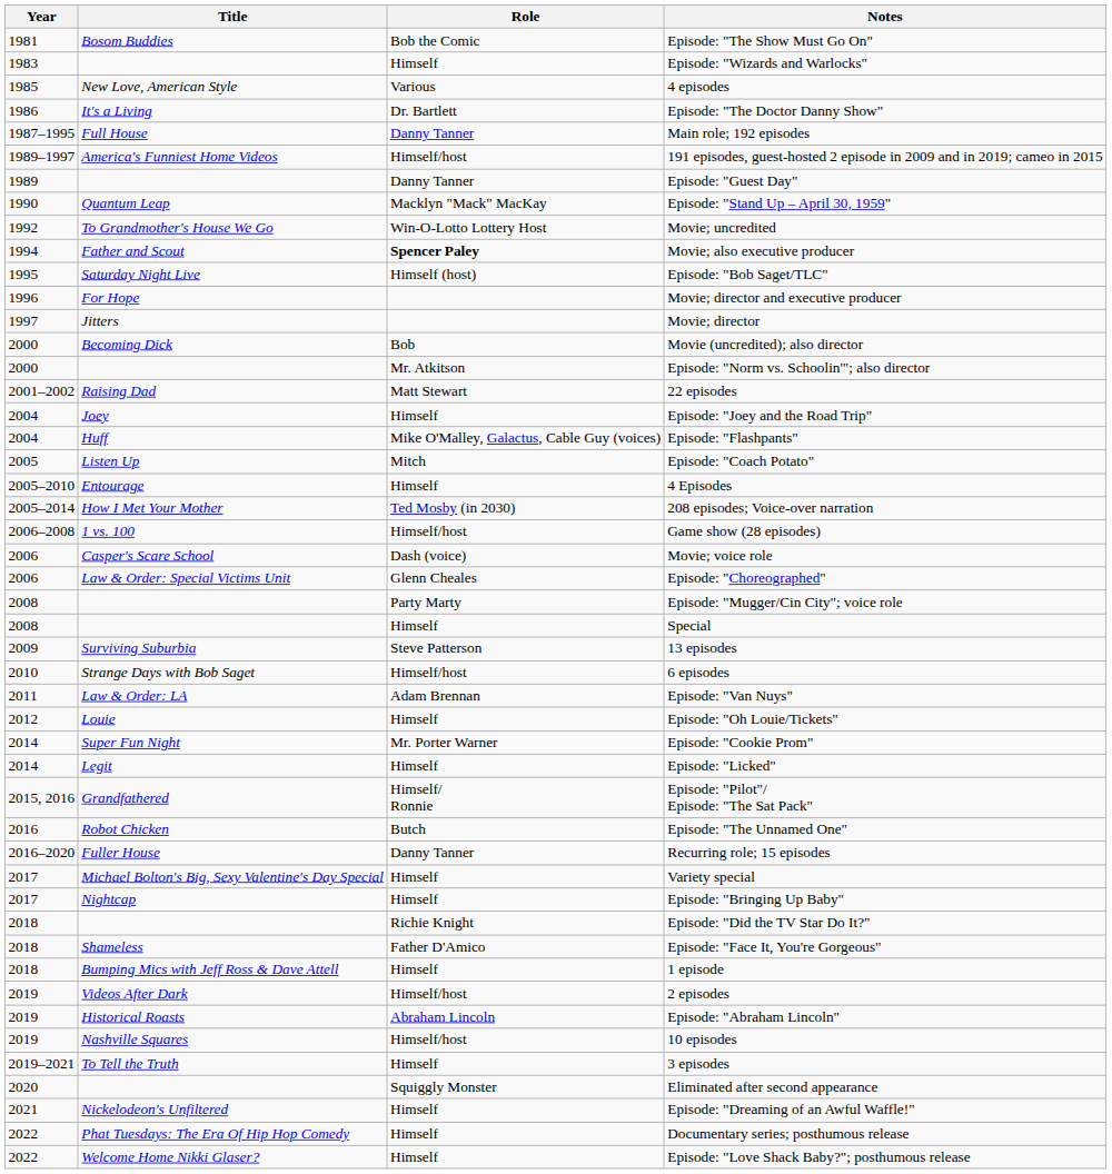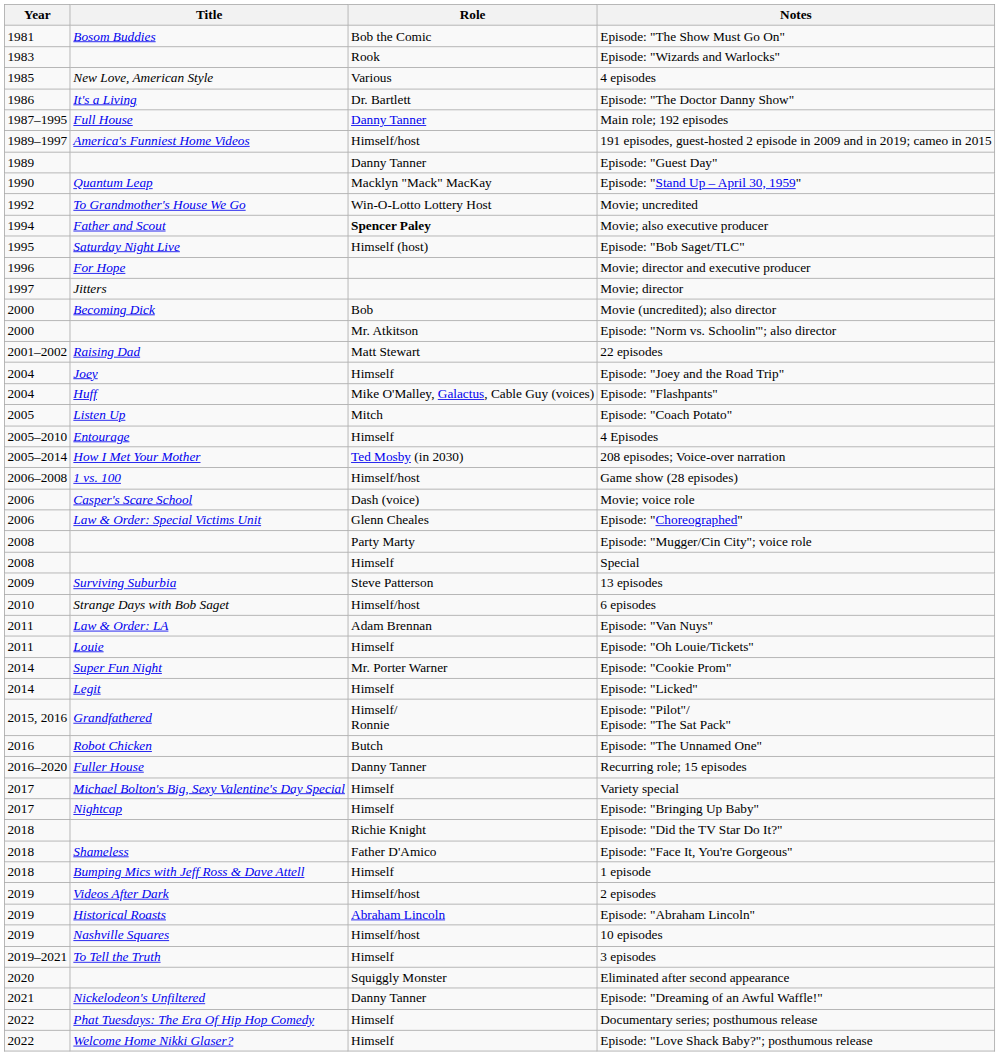Episode: "Wizards and Warlocks" | Role: Himself -> Rook
Episode: "Oh Louie/Tickets" | Year: 2012 -> 2011
Episode: "Dreaming of an Awful Waffle!" | Role: Himself -> Danny Tanner
